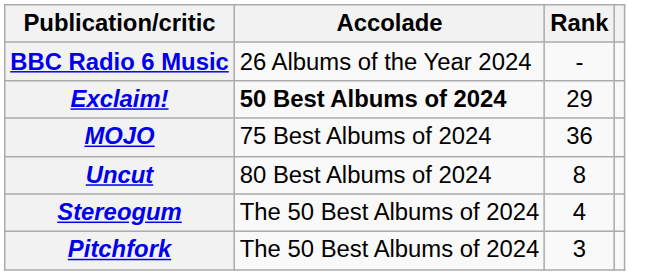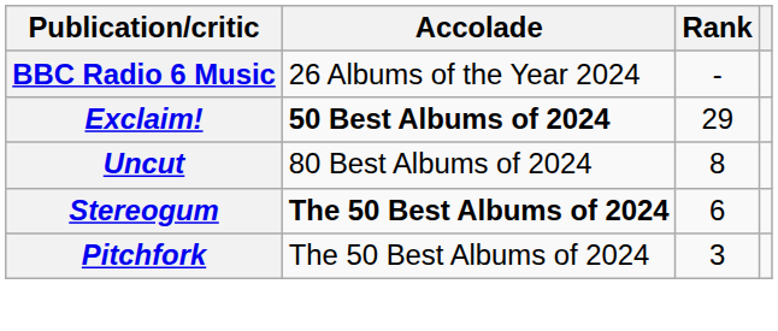- row: MOJO | 75 Best Albums of 2024 | 36
Stereogum | Accolade: normal -> bold
Stereogum | Rank: 4 -> 6
